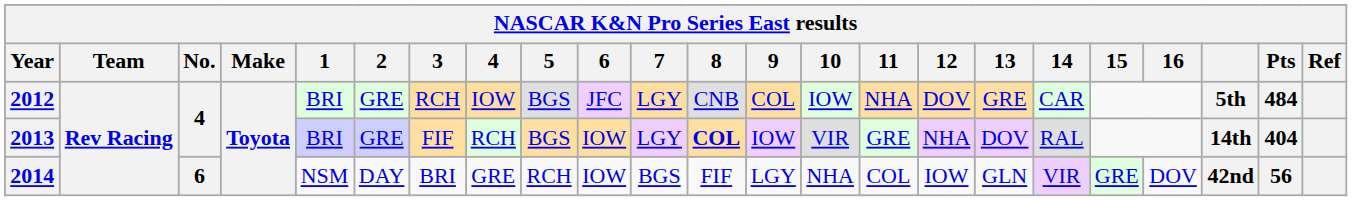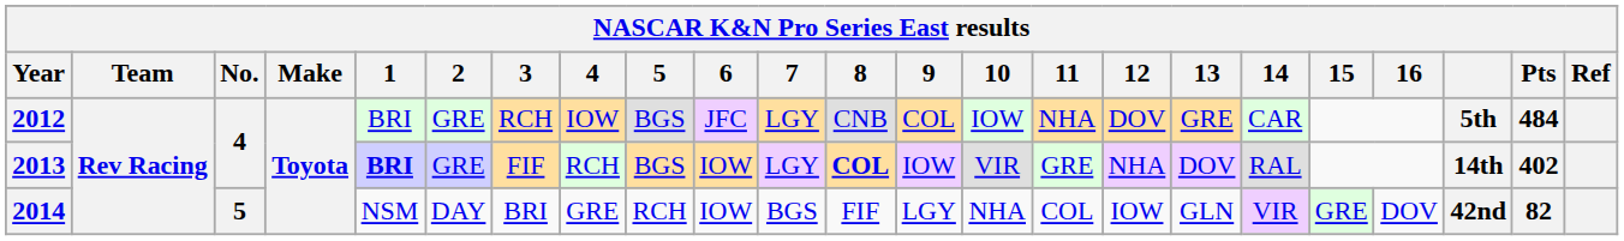2013 | 1: normal -> bold
2013 | Pts: 404 -> 402
2014 | No.: 6 -> 5
2014 | Pts: 56 -> 82
